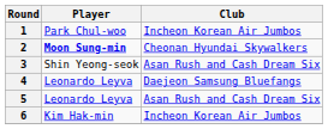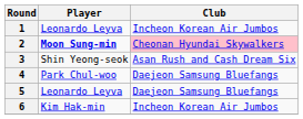1 | Player: Park Chul-woo -> Leonardo Leyva
2 | Club: no background -> pink background
4 | Player: Leonardo Leyva -> Park Chul-woo
5 | Club: Asan Rush and Cash Dream Six -> Daejeon Samsung Bluefangs
